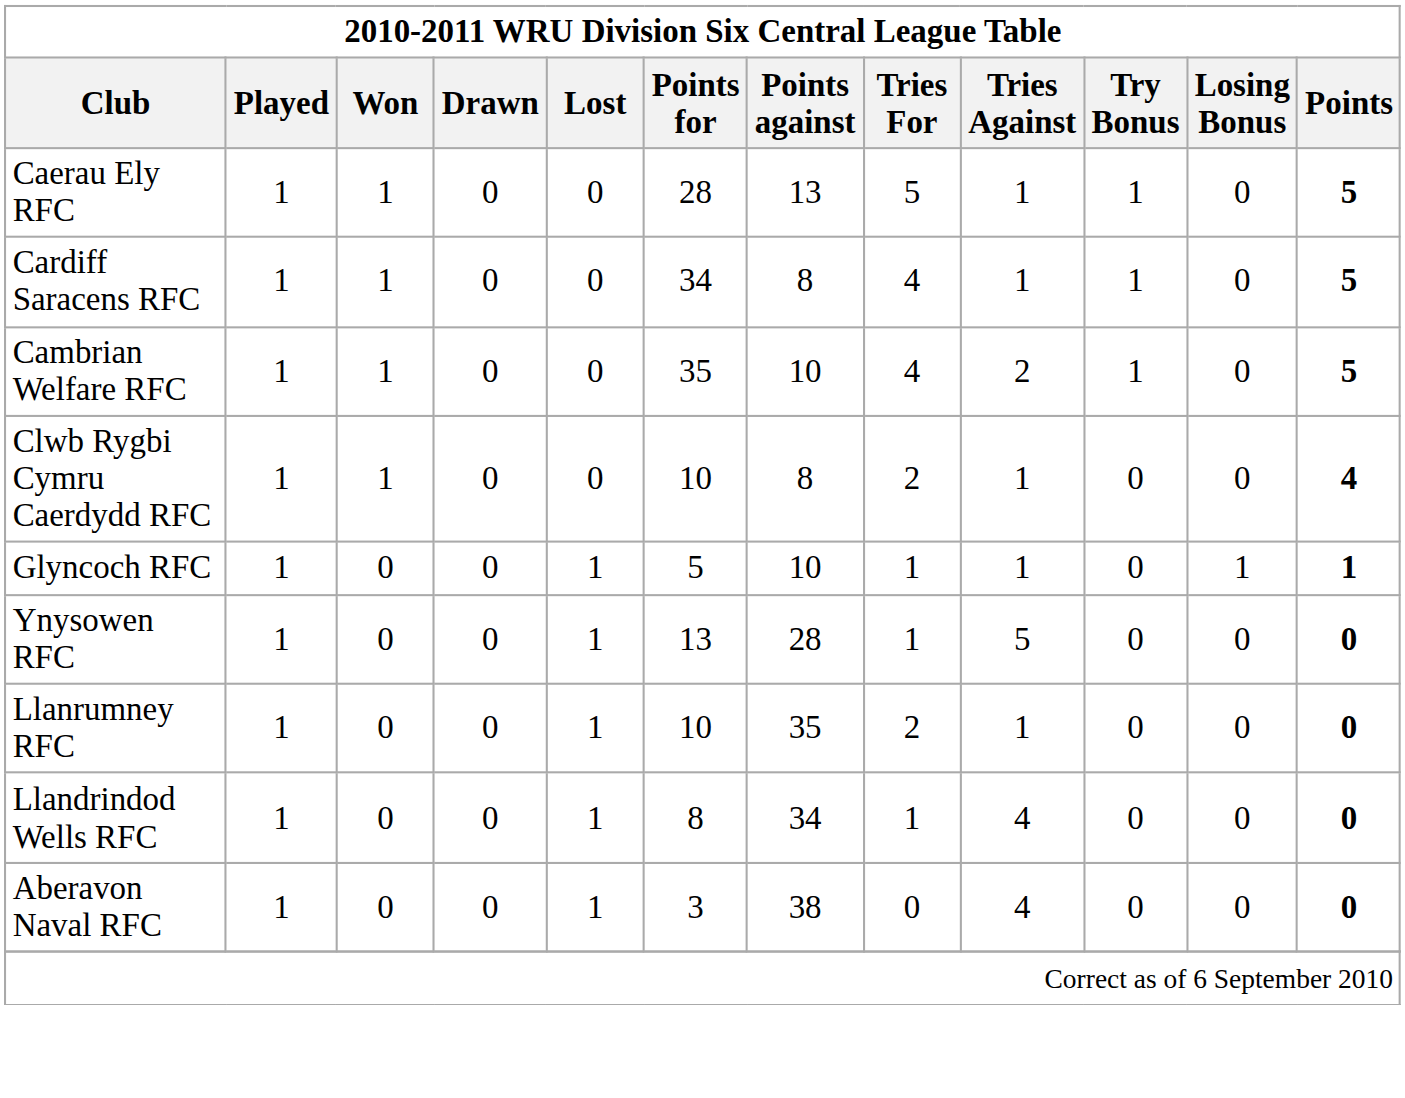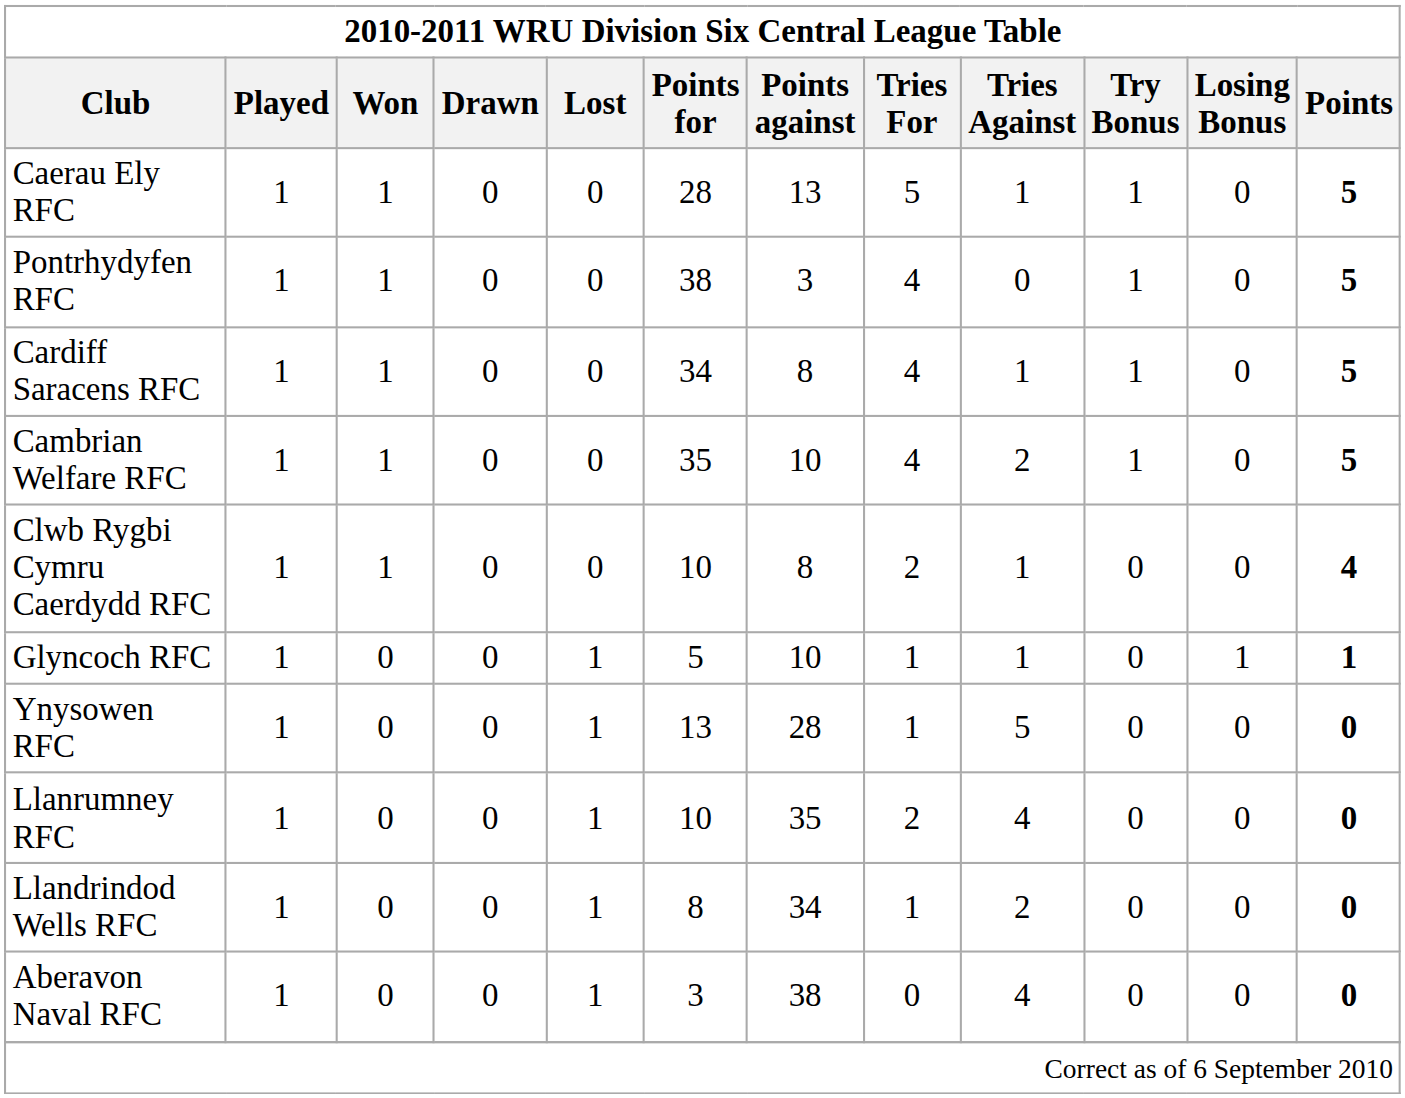+ row: Pontrhydyfen RFC | 1 | 1 | 0 | 0 | 38 | 3 | 4 | 0 | 1 | 0 | 5
Llanrumney RFC | Tries Against: 1 -> 4
Llandrindod Wells RFC | Tries Against: 4 -> 2
